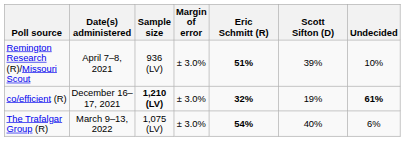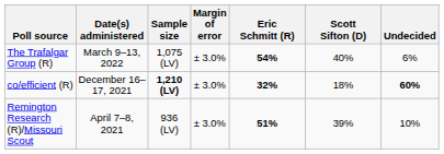rows swapped: The Trafalgar Group (R) <-> Remington Research (R)/Missouri Scout
co/efficient (R) | Scott Sifton (D): 19% -> 18%
co/efficient (R) | Undecided: 61% -> 60%
